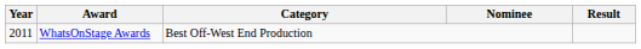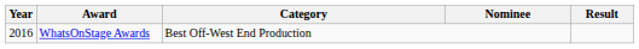WhatsOnStage Awards | Year: 2011 -> 2016
